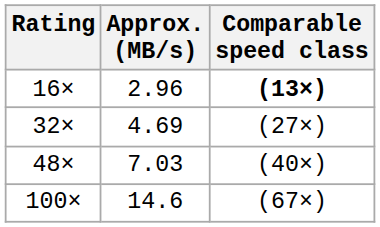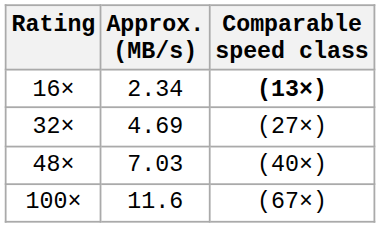16× | Approx. (MB/s): 2.96 -> 2.34
100× | Approx. (MB/s): 14.6 -> 11.6
